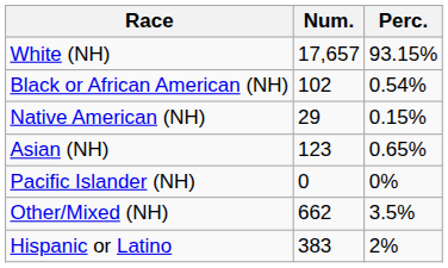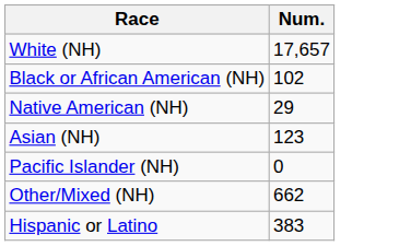- column: Perc. | 93.15% | 0.54% | 0.15% | 0.65% | 0% | 3.5% | 2%
